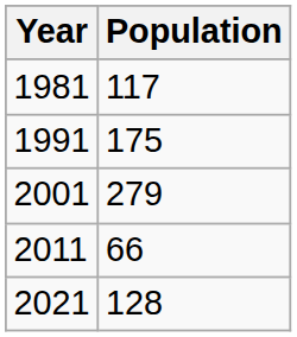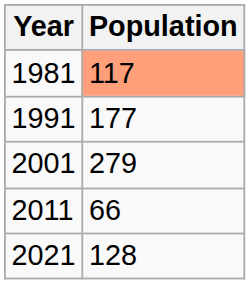1981 | Population: no background -> lightsalmon background
1991 | Population: 175 -> 177
